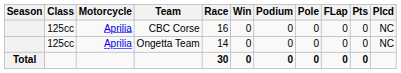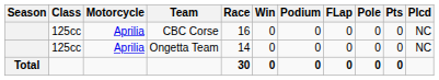columns swapped: Pole <-> FLap
